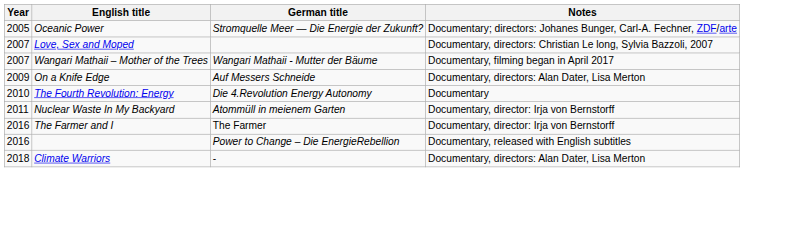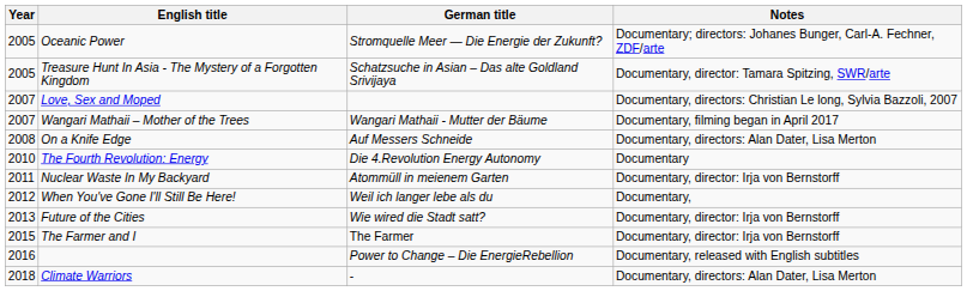+ row: 2005 | Treasure Hunt In Asia - The Mystery of a Forgotten Kingdom | Schatzsuche in Asian – Das alte Goldland Srivijaya | Documentary, director: Tamara Spitzing, SWR/arte
On a Knife Edge | Year: 2009 -> 2008
+ row: 2012 | When You've Gone I'll Still Be Here! | Weil ich langer lebe als du | Documentary,
+ row: 2013 | Future of the Cities | Wie wired die Stadt satt? | Documentary, director: Irja von Bernstorff
The Farmer and I | Year: 2016 -> 2015
